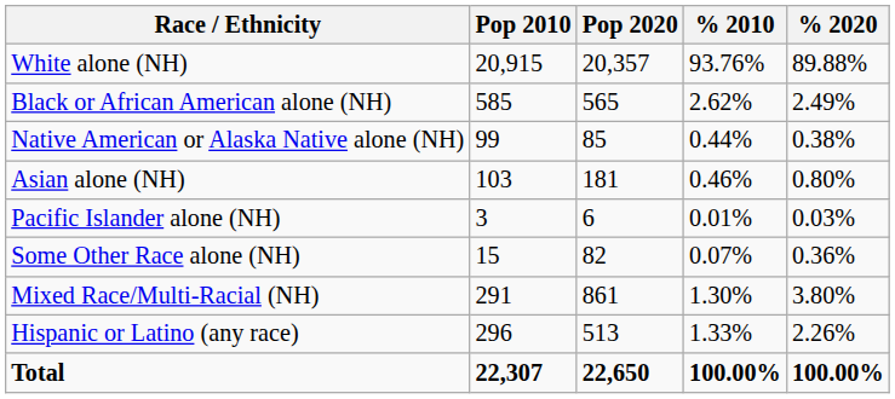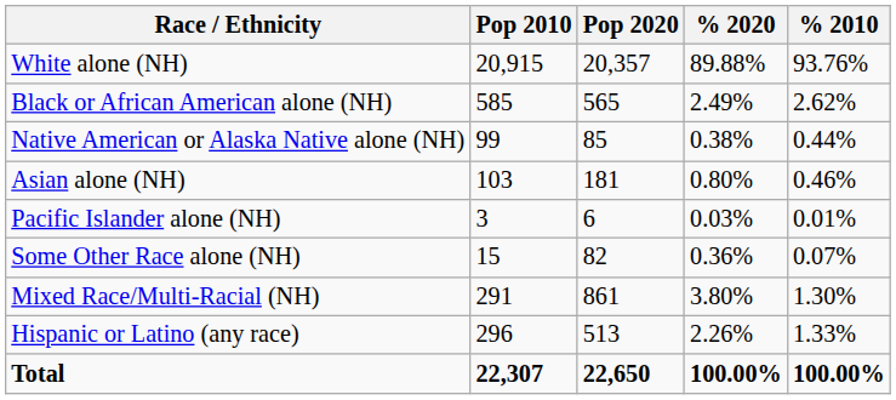columns swapped: % 2010 <-> % 2020
